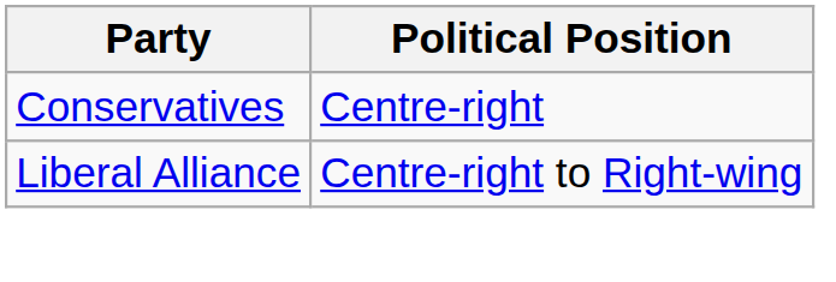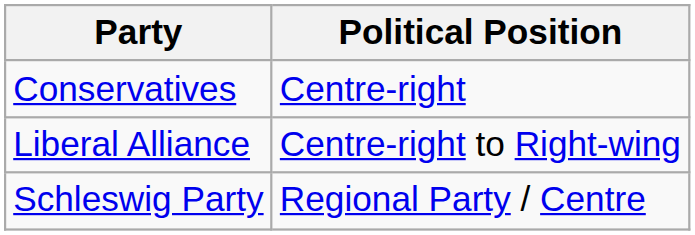+ row: Schleswig Party | Regional Party / Centre
